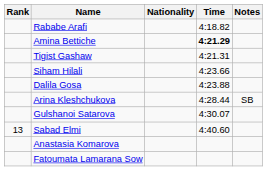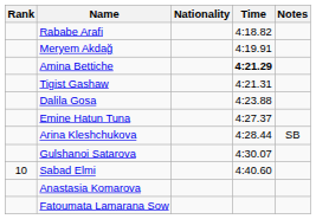+ row: Meryem Akdağ | 4:19.91
- row: Siham Hilali | 4:23.66
+ row: Emine Hatun Tuna | 4:27.37
Sabad Elmi | Rank: 13 -> 10
